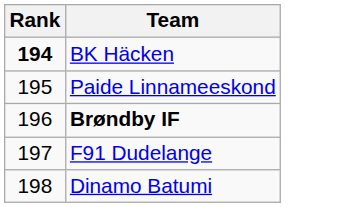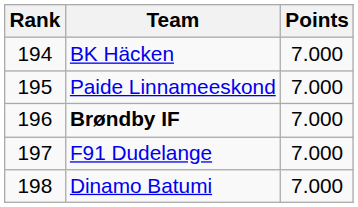+ column: Points | 7.000 | 7.000 | 7.000 | 7.000 | 7.000
BK Häcken | Rank: bold -> normal
